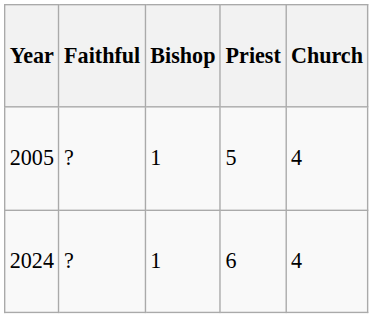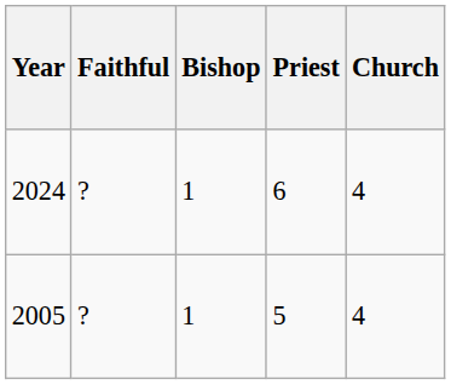rows swapped: 2005 <-> 2024
